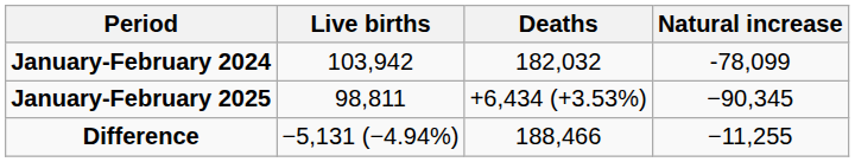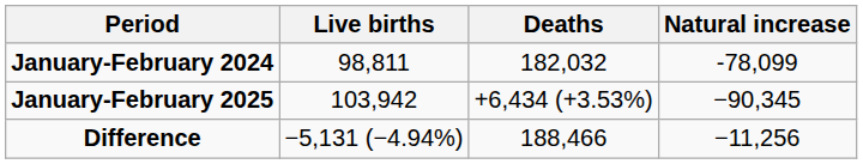January-February 2024 | Live births: 103,942 -> 98,811
January-February 2025 | Live births: 98,811 -> 103,942
Difference | Natural increase: −11,255 -> −11,256
